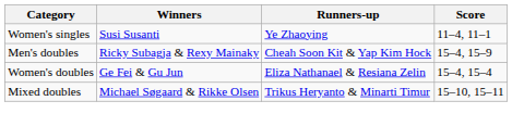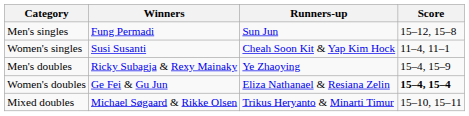+ row: Men's singles | Fung Permadi | Sun Jun | 15–12, 15–8
Women's singles | Runners-up: Ye Zhaoying -> Cheah Soon Kit & Yap Kim Hock
Men's doubles | Runners-up: Cheah Soon Kit & Yap Kim Hock -> Ye Zhaoying
Women's doubles | Score: normal -> bold
